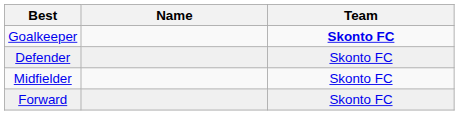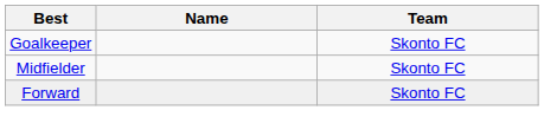Goalkeeper | Team: bold -> normal
- row: Defender | Skonto FC
